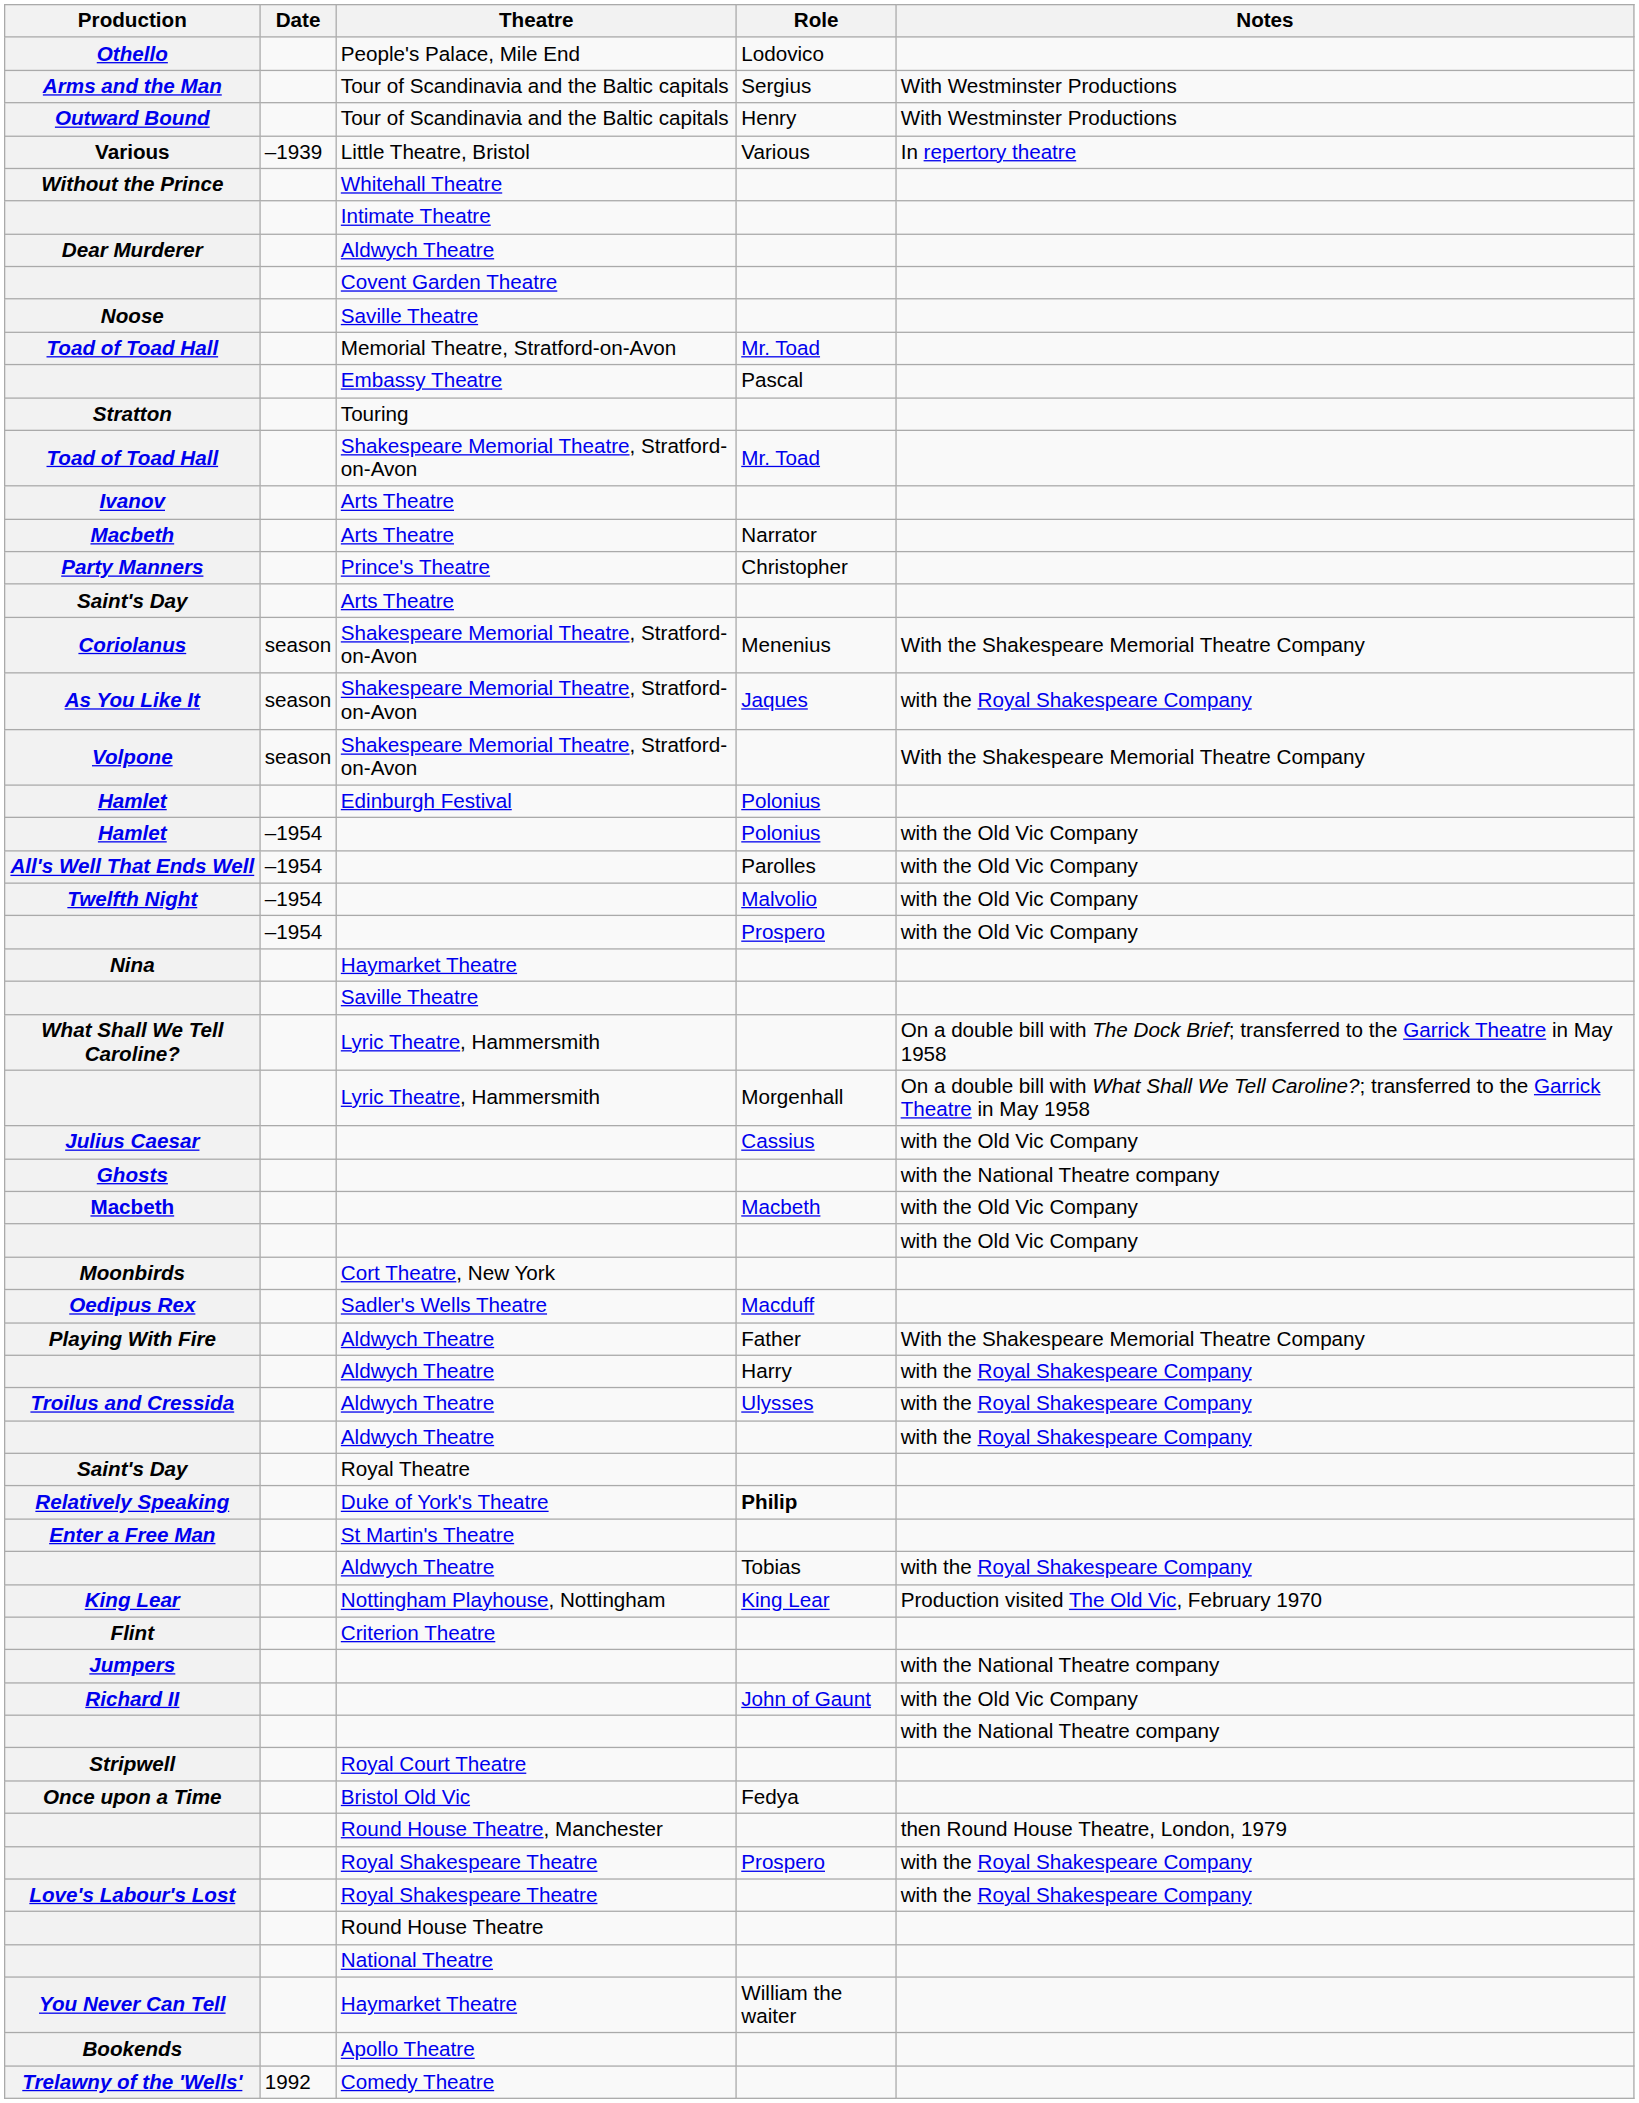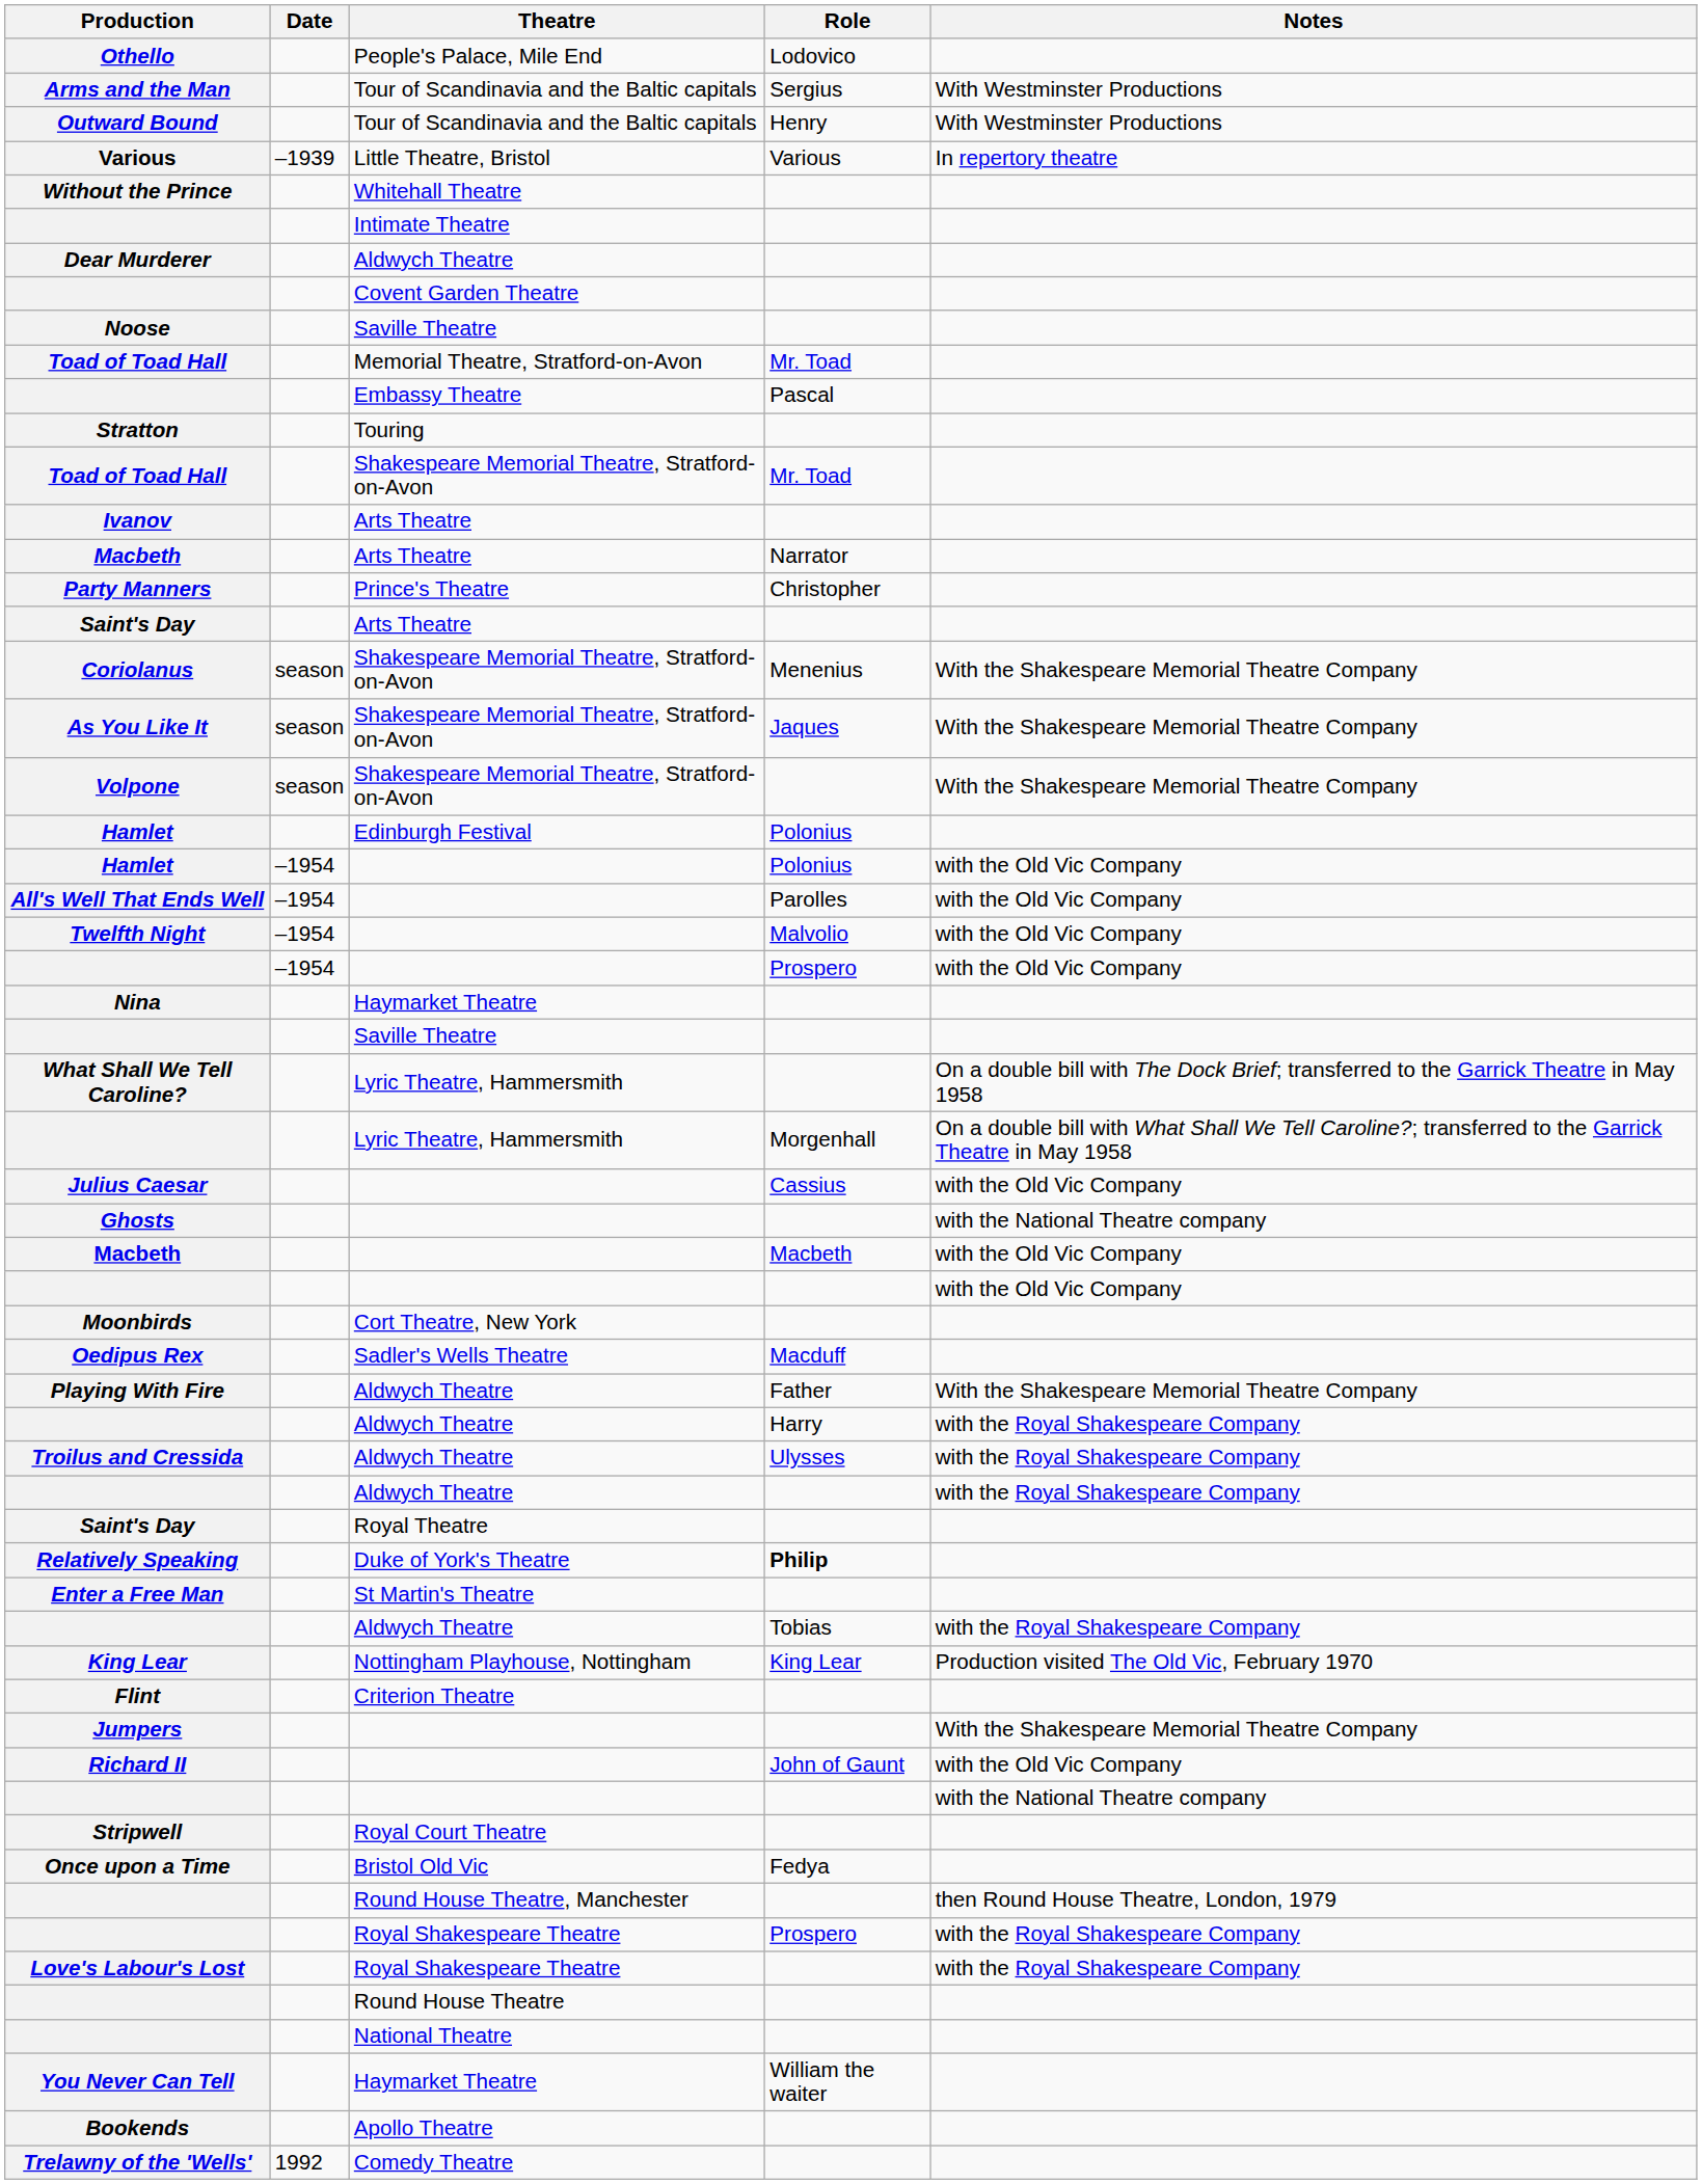As You Like It | Notes: with the Royal Shakespeare Company -> With the Shakespeare Memorial Theatre Company
Jumpers | Notes: with the National Theatre company -> With the Shakespeare Memorial Theatre Company
